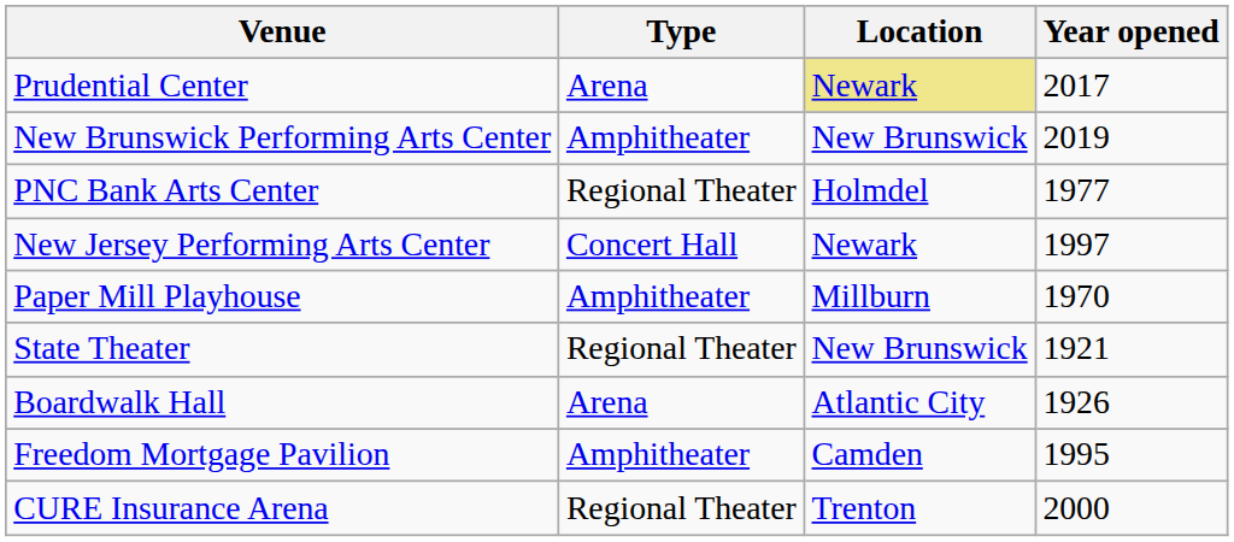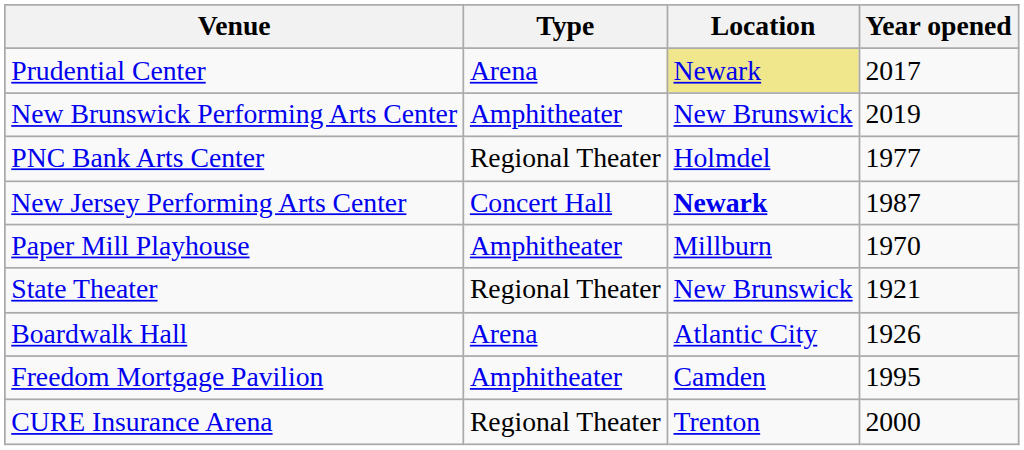New Jersey Performing Arts Center | Location: normal -> bold
New Jersey Performing Arts Center | Year opened: 1997 -> 1987
